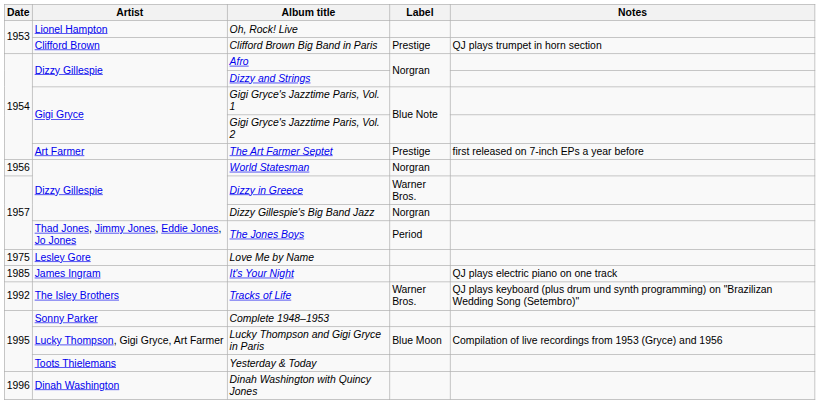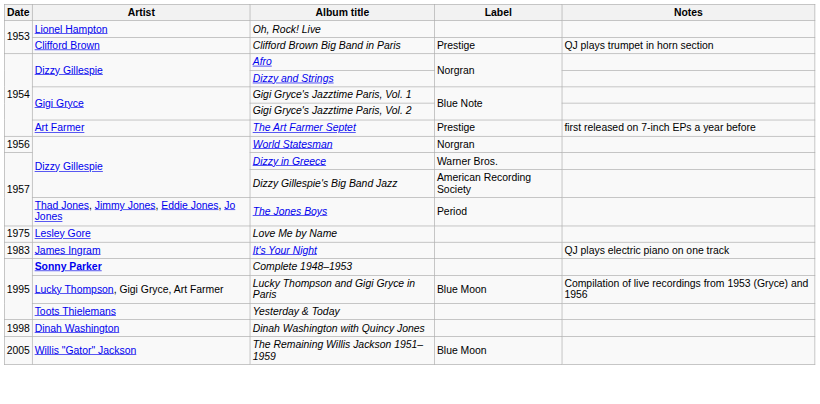Dizzy Gillespie's Big Band Jazz | Label: Norgran -> American Recording Society
It's Your Night | Date: 1985 -> 1983
- row: 1992 | The Isley Brothers | Tracks of Life | Warner Bros. | QJ plays keyboard (plus drum und synth programming) on "Brazilizan Wedding Song (Setembro)"
Complete 1948–1953 | Artist: normal -> bold
Dinah Washington with Quincy Jones | Date: 1996 -> 1998
+ row: 2005 | Willis "Gator" Jackson | The Remaining Willis Jackson 1951–1959 | Blue Moon
